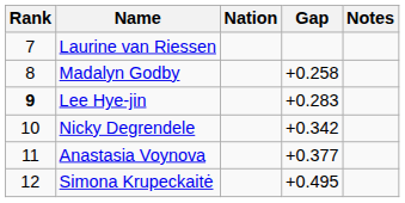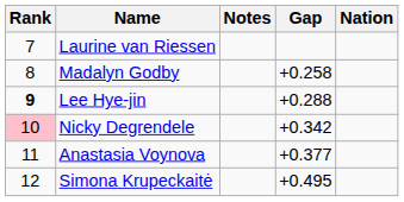columns swapped: Nation <-> Notes
Lee Hye-jin | Gap: +0.283 -> +0.288
Nicky Degrendele | Rank: no background -> pink background
